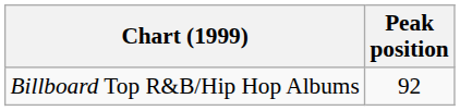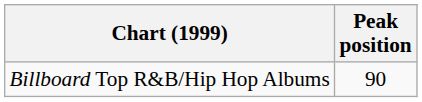Billboard Top R&B/Hip Hop Albums | Peak position: 92 -> 90
